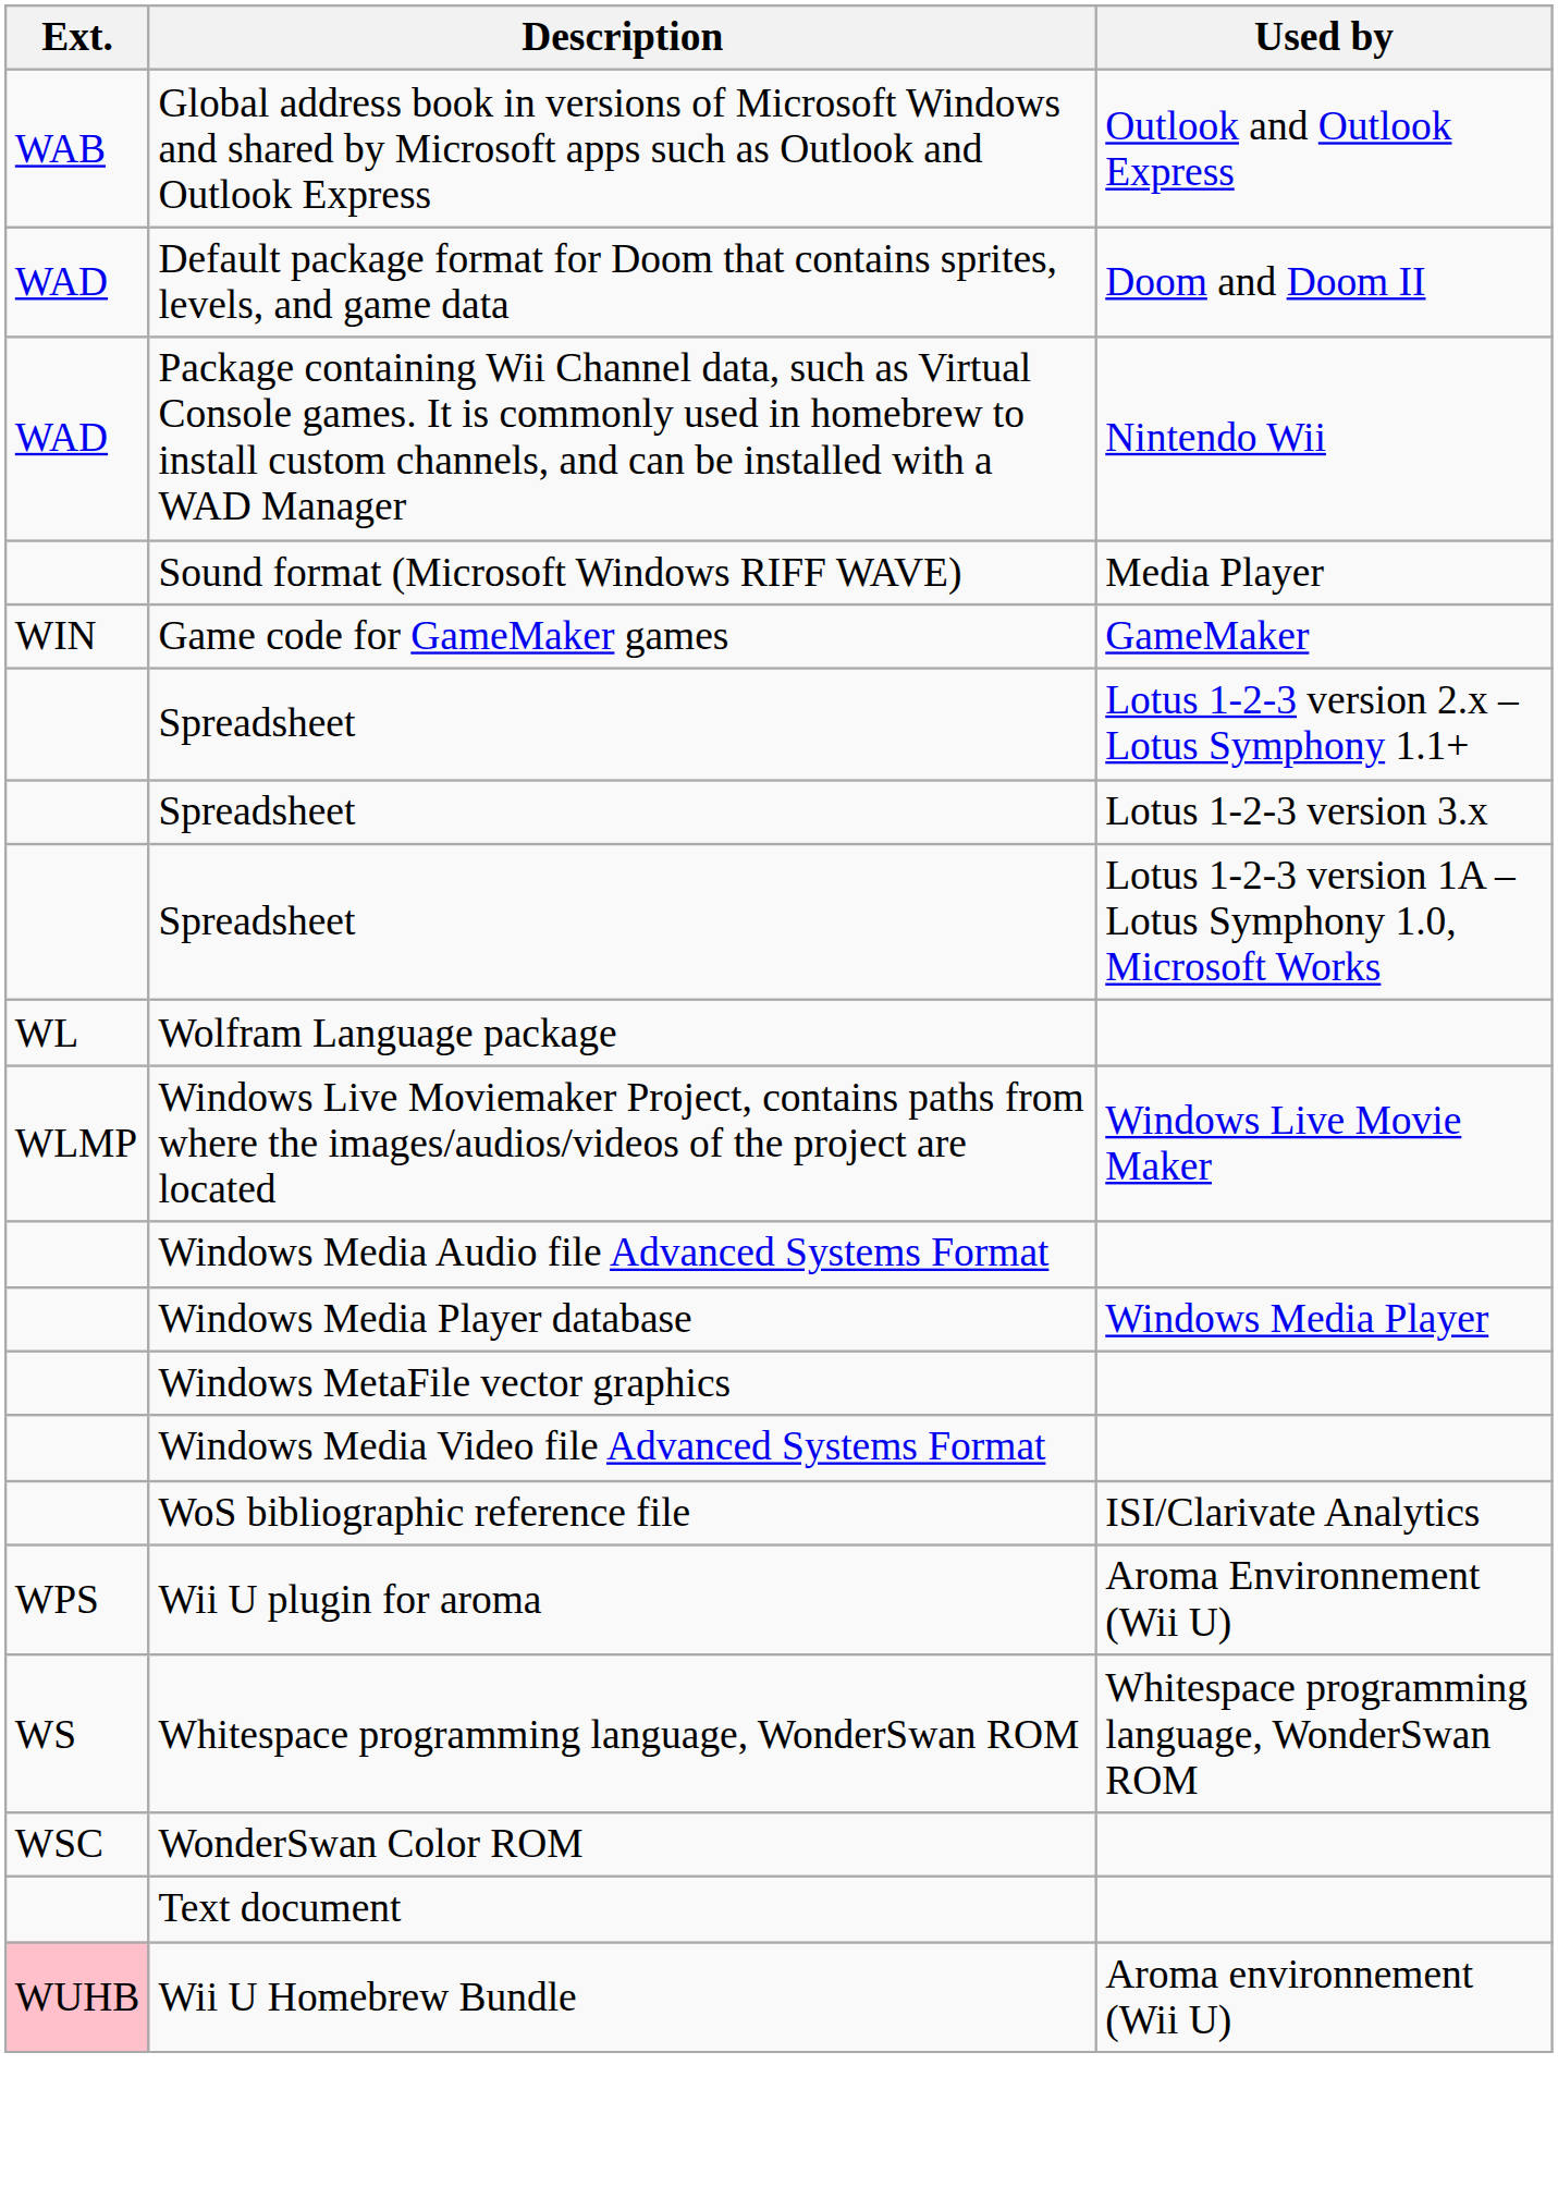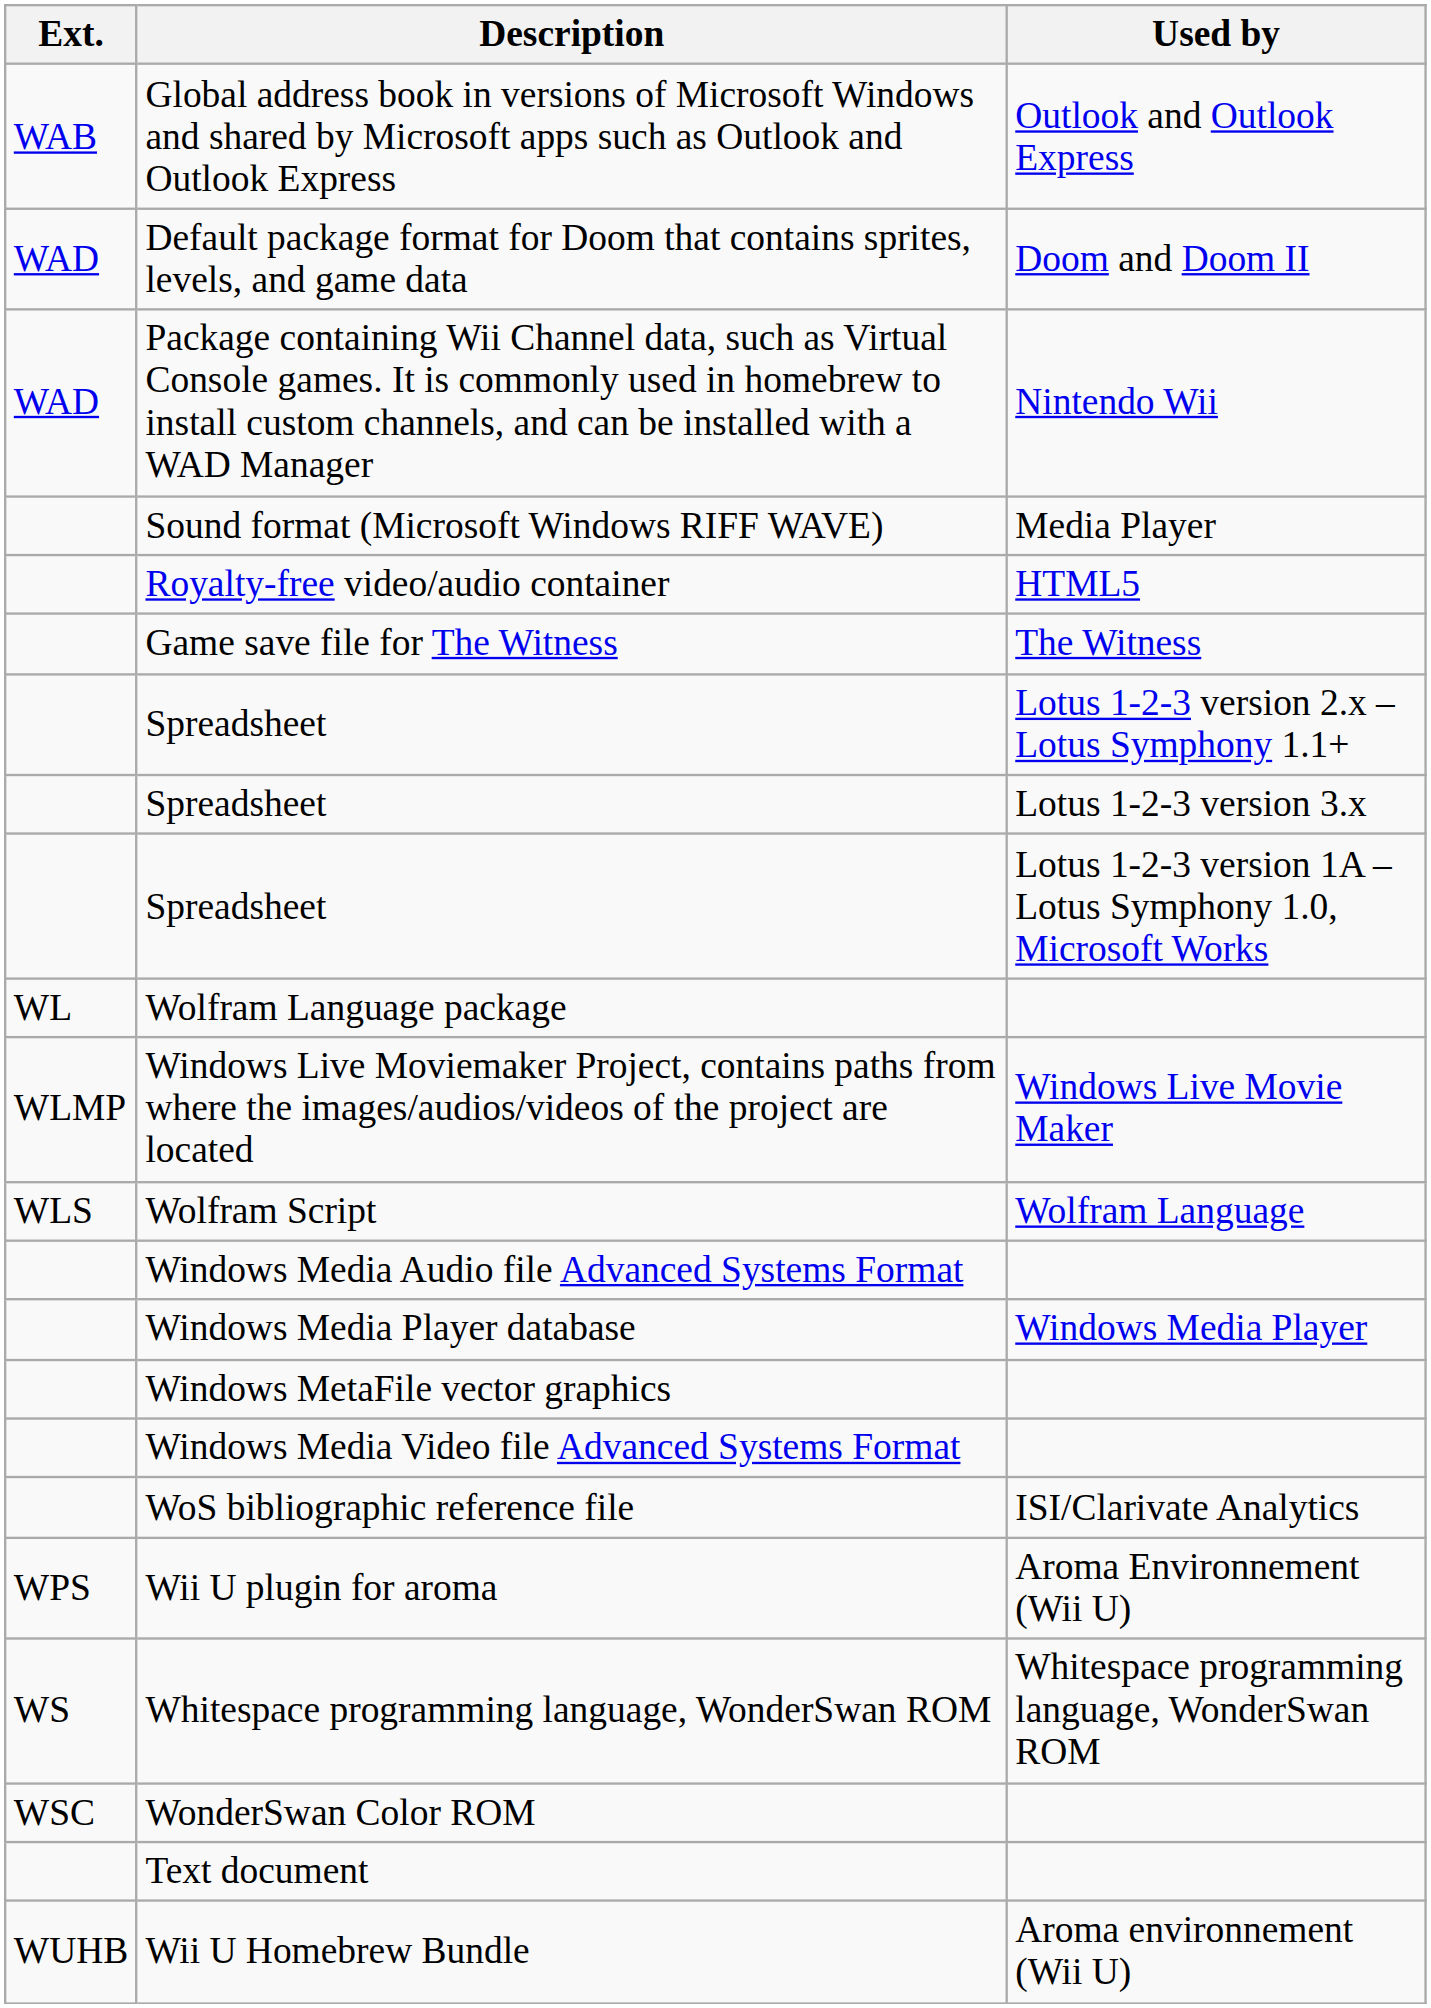+ row: Royalty-free video/audio container | HTML5
- row: WIN | Game code for GameMaker games | GameMaker
+ row: Game save file for The Witness | The Witness
+ row: WLS | Wolfram Script | Wolfram Language
Wii U Homebrew Bundle | Ext.: pink background -> no background
